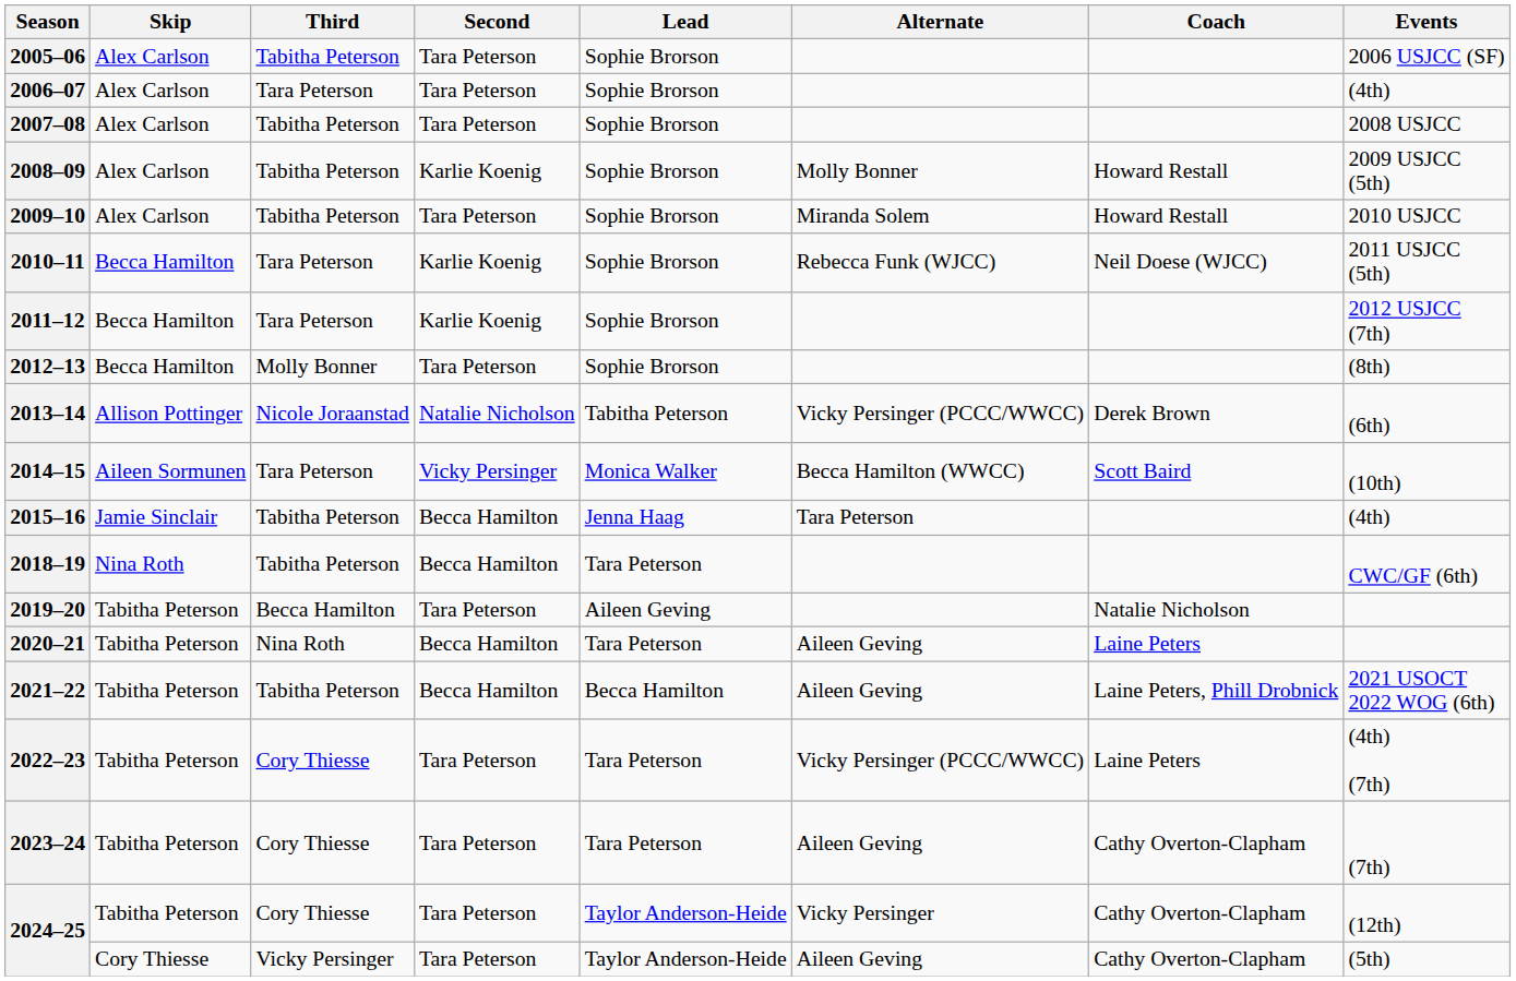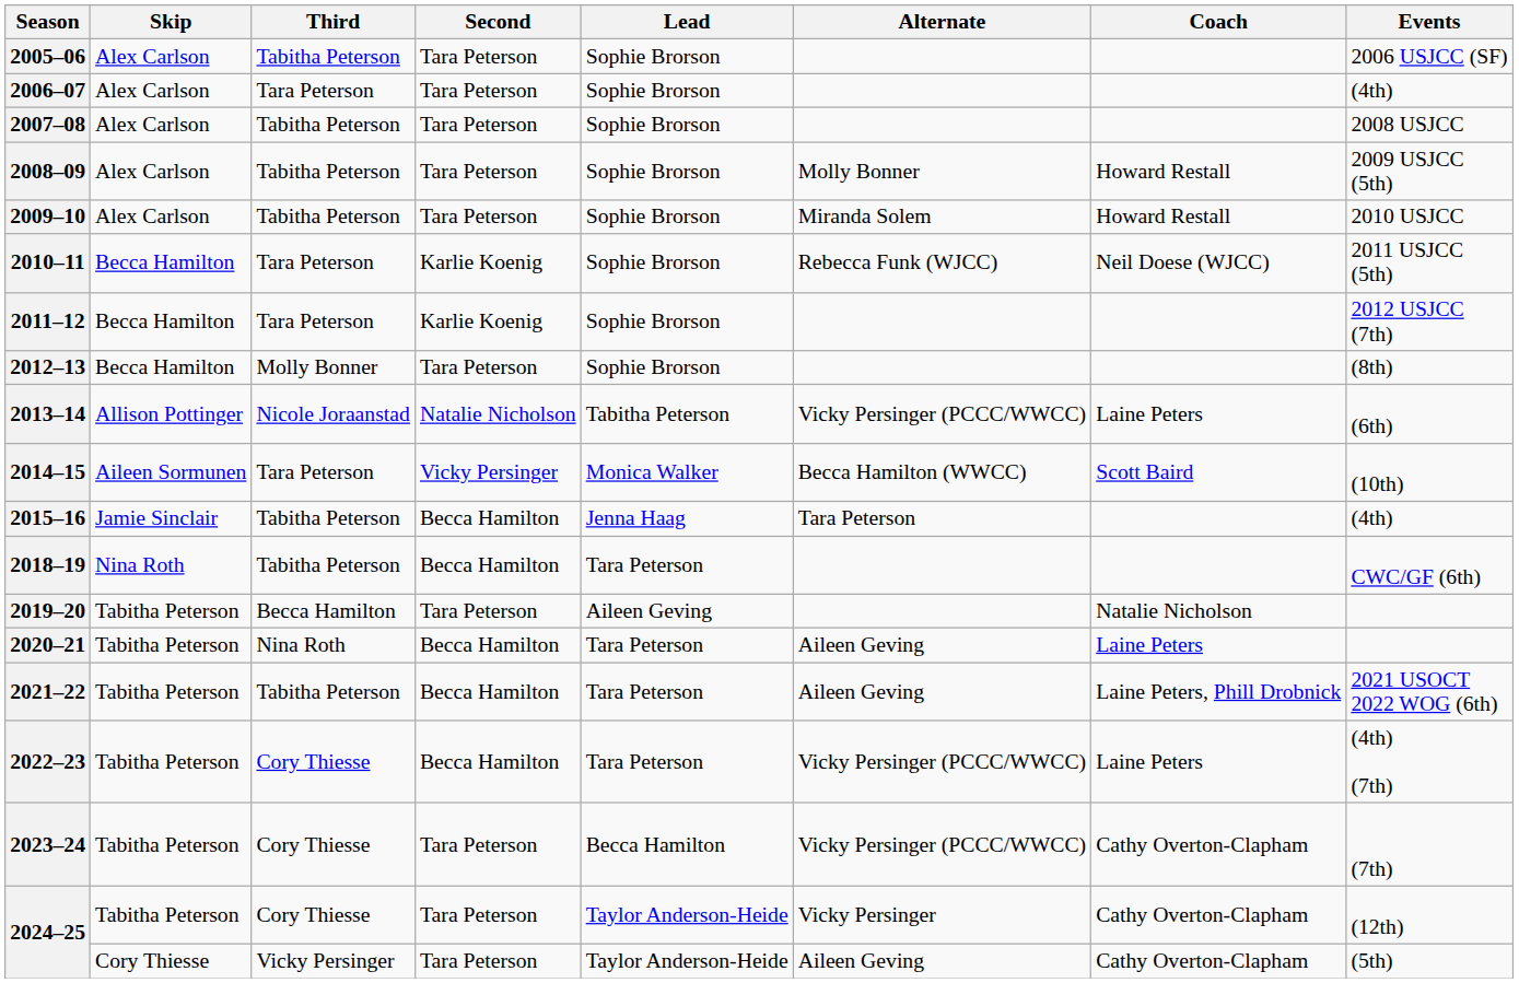2008–09 | Second: Karlie Koenig -> Tara Peterson
2013–14 | Coach: Derek Brown -> Laine Peters
2021–22 | Lead: Becca Hamilton -> Tara Peterson
2022–23 | Second: Tara Peterson -> Becca Hamilton
2023–24 | Lead: Tara Peterson -> Becca Hamilton
2023–24 | Alternate: Aileen Geving -> Vicky Persinger (PCCC/WWCC)
